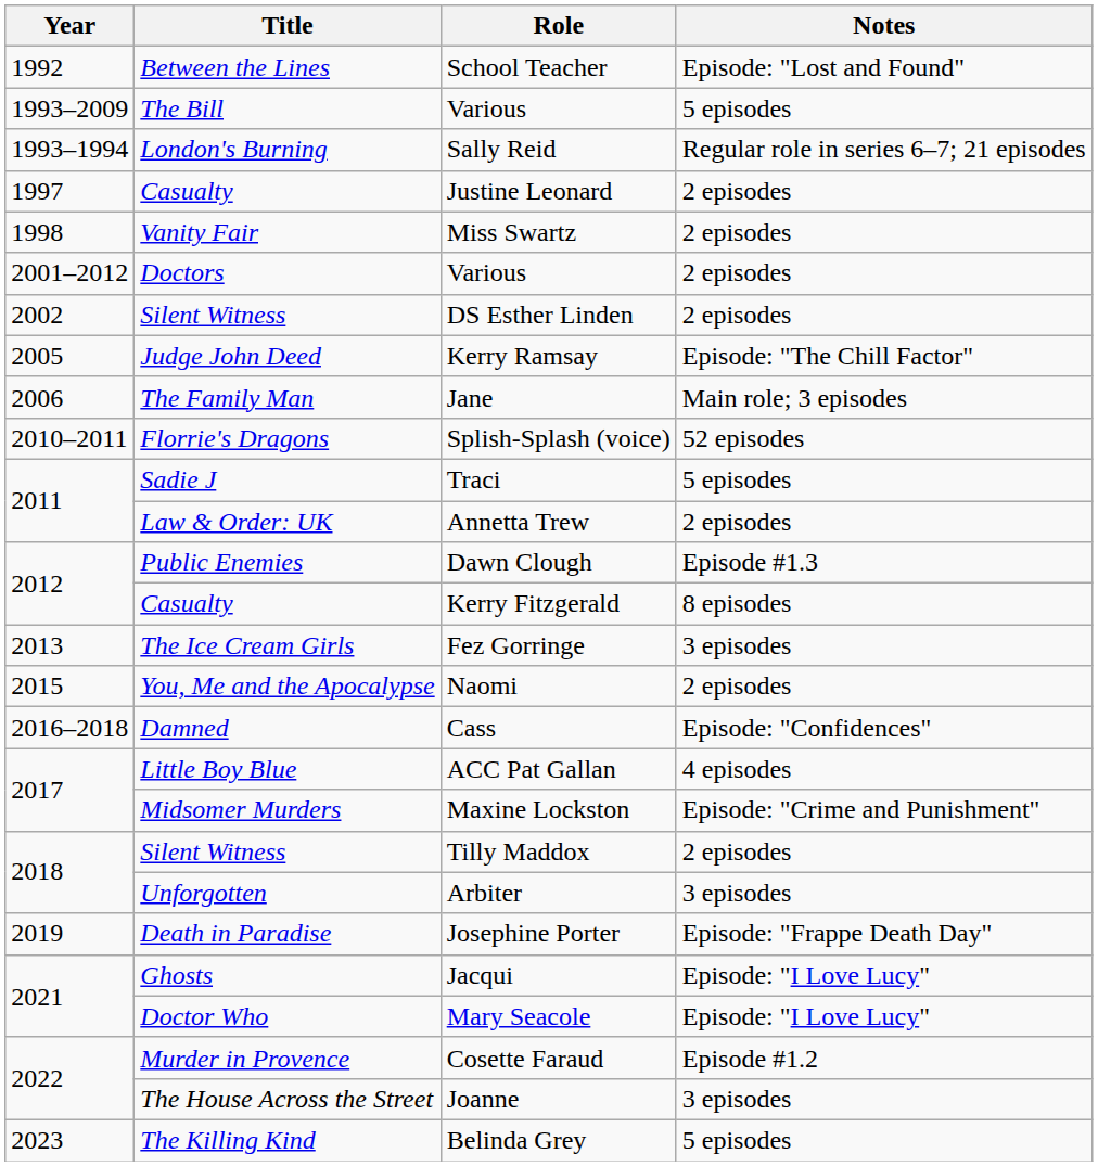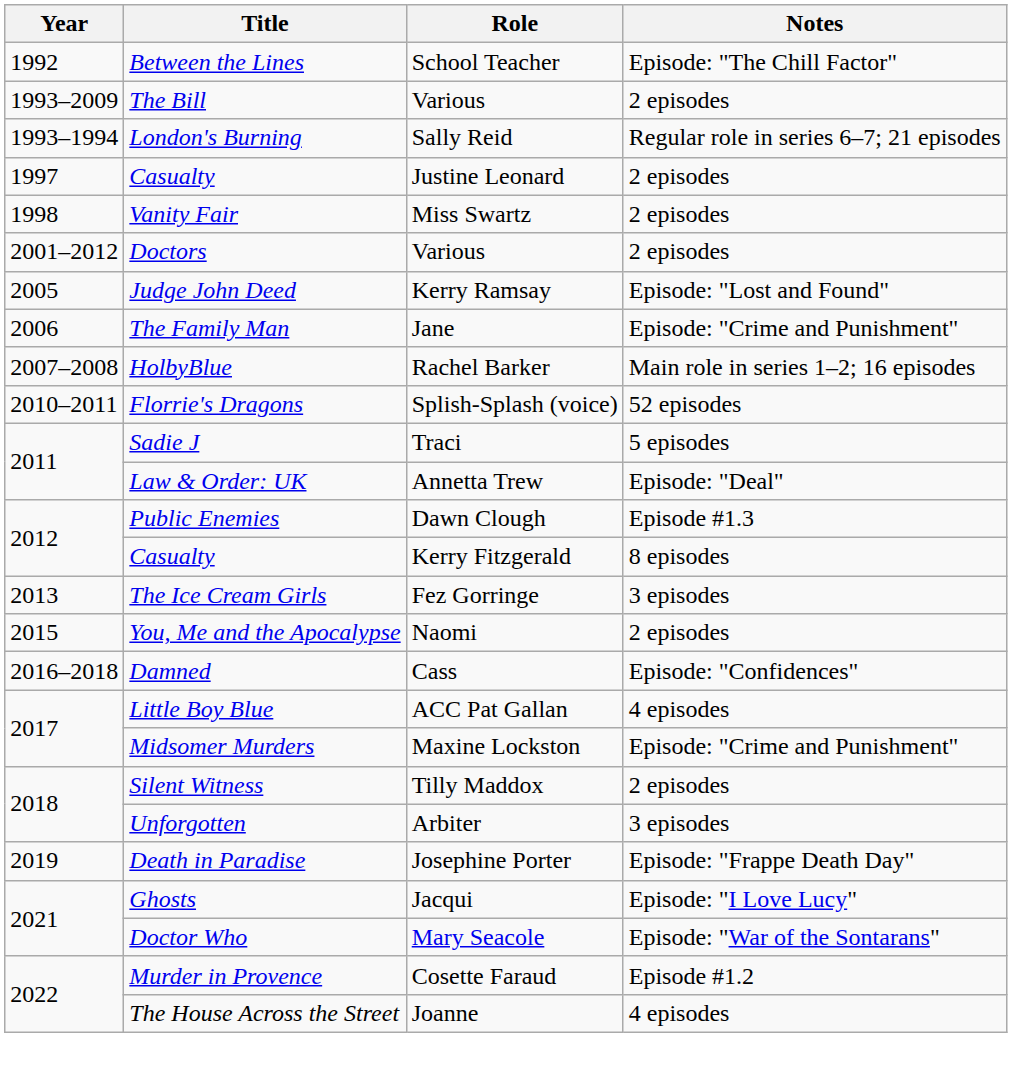School Teacher | Notes: Episode: "Lost and Found" -> Episode: "The Chill Factor"
The Bill / Various | Notes: 5 episodes -> 2 episodes
- row: 2002 | Silent Witness | DS Esther Linden | 2 episodes
Kerry Ramsay | Notes: Episode: "The Chill Factor" -> Episode: "Lost and Found"
Jane | Notes: Main role; 3 episodes -> Episode: "Crime and Punishment"
+ row: 2007–2008 | HolbyBlue | Rachel Barker | Main role in series 1–2; 16 episodes
Annetta Trew | Notes: 2 episodes -> Episode: "Deal"
Mary Seacole | Notes: Episode: "I Love Lucy" -> Episode: "War of the Sontarans"
Joanne | Notes: 3 episodes -> 4 episodes
- row: 2023 | The Killing Kind | Belinda Grey | 5 episodes
